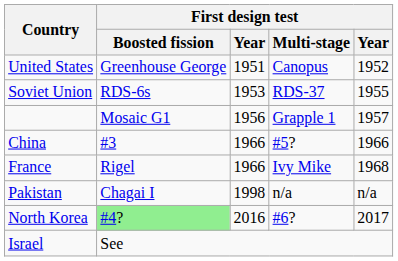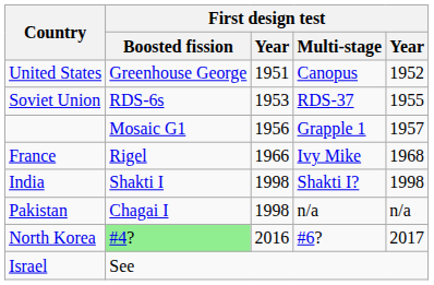- row: China | #3 | 1966 | #5? | 1966
+ row: India | Shakti I | 1998 | Shakti I? | 1998
